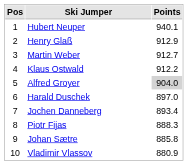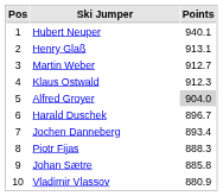Henry Glaß | Points: 912.9 -> 913.1
Klaus Ostwald | Points: 912.2 -> 912.3
Harald Duschek | Points: 897.0 -> 896.7
